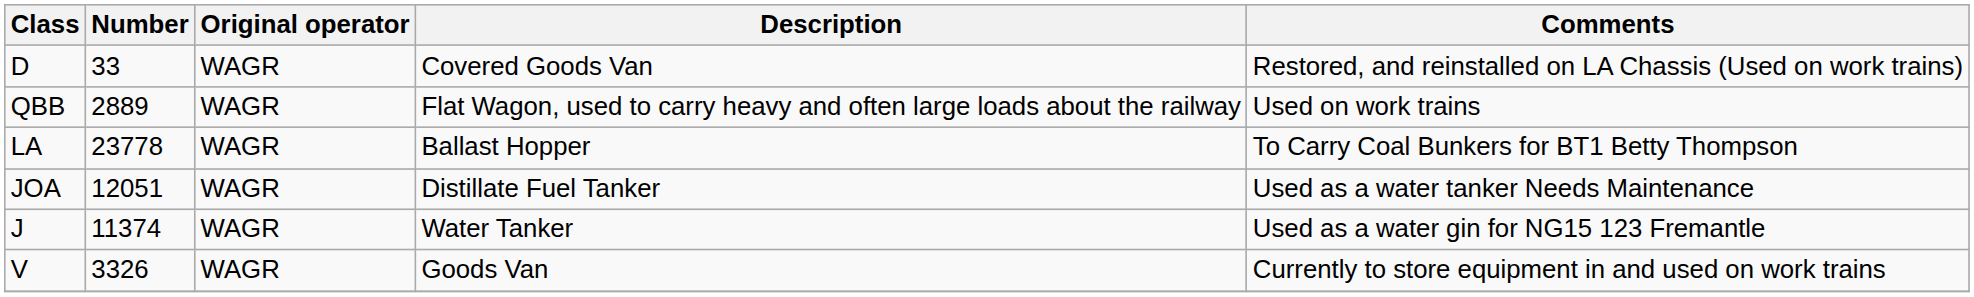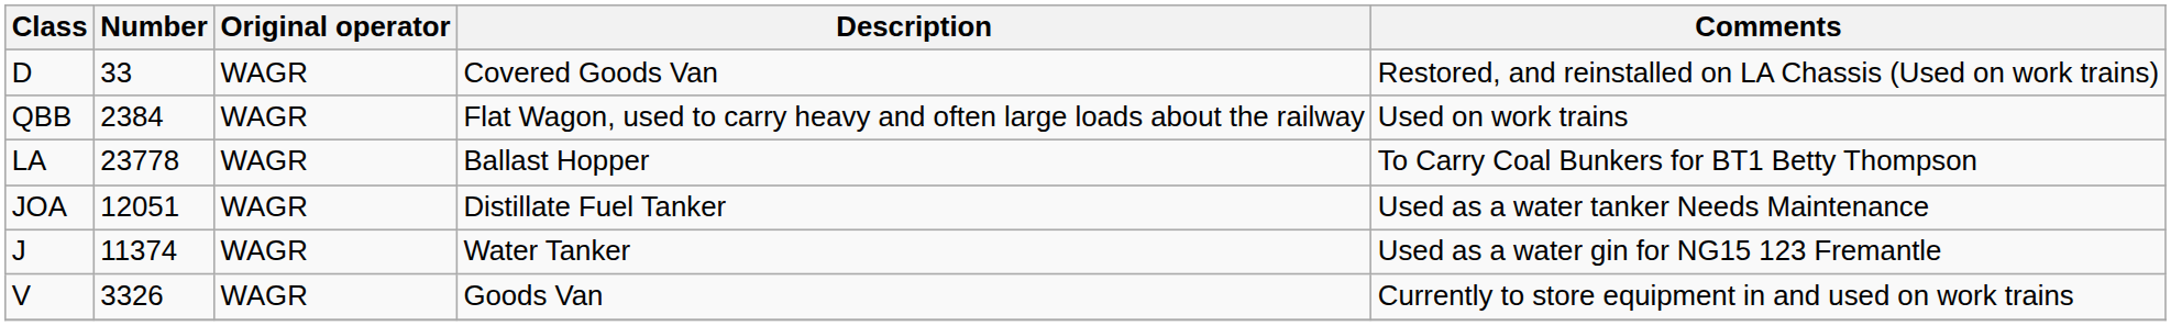QBB | Number: 2889 -> 2384
